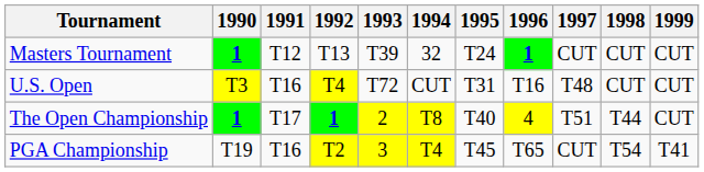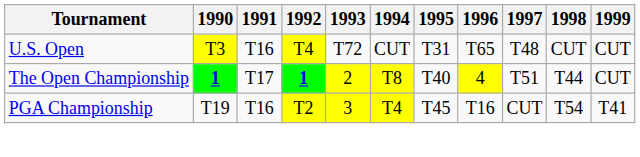- row: Masters Tournament | 1 | T12 | T13 | T39 | 32 | T24 | 1 | CUT | CUT | CUT
U.S. Open | 1996: T16 -> T65
PGA Championship | 1996: T65 -> T16
